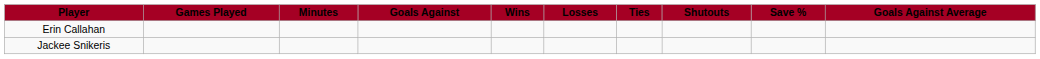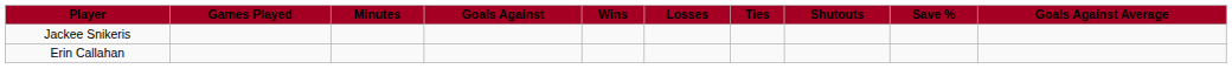rows swapped: Erin Callahan <-> Jackee Snikeris
